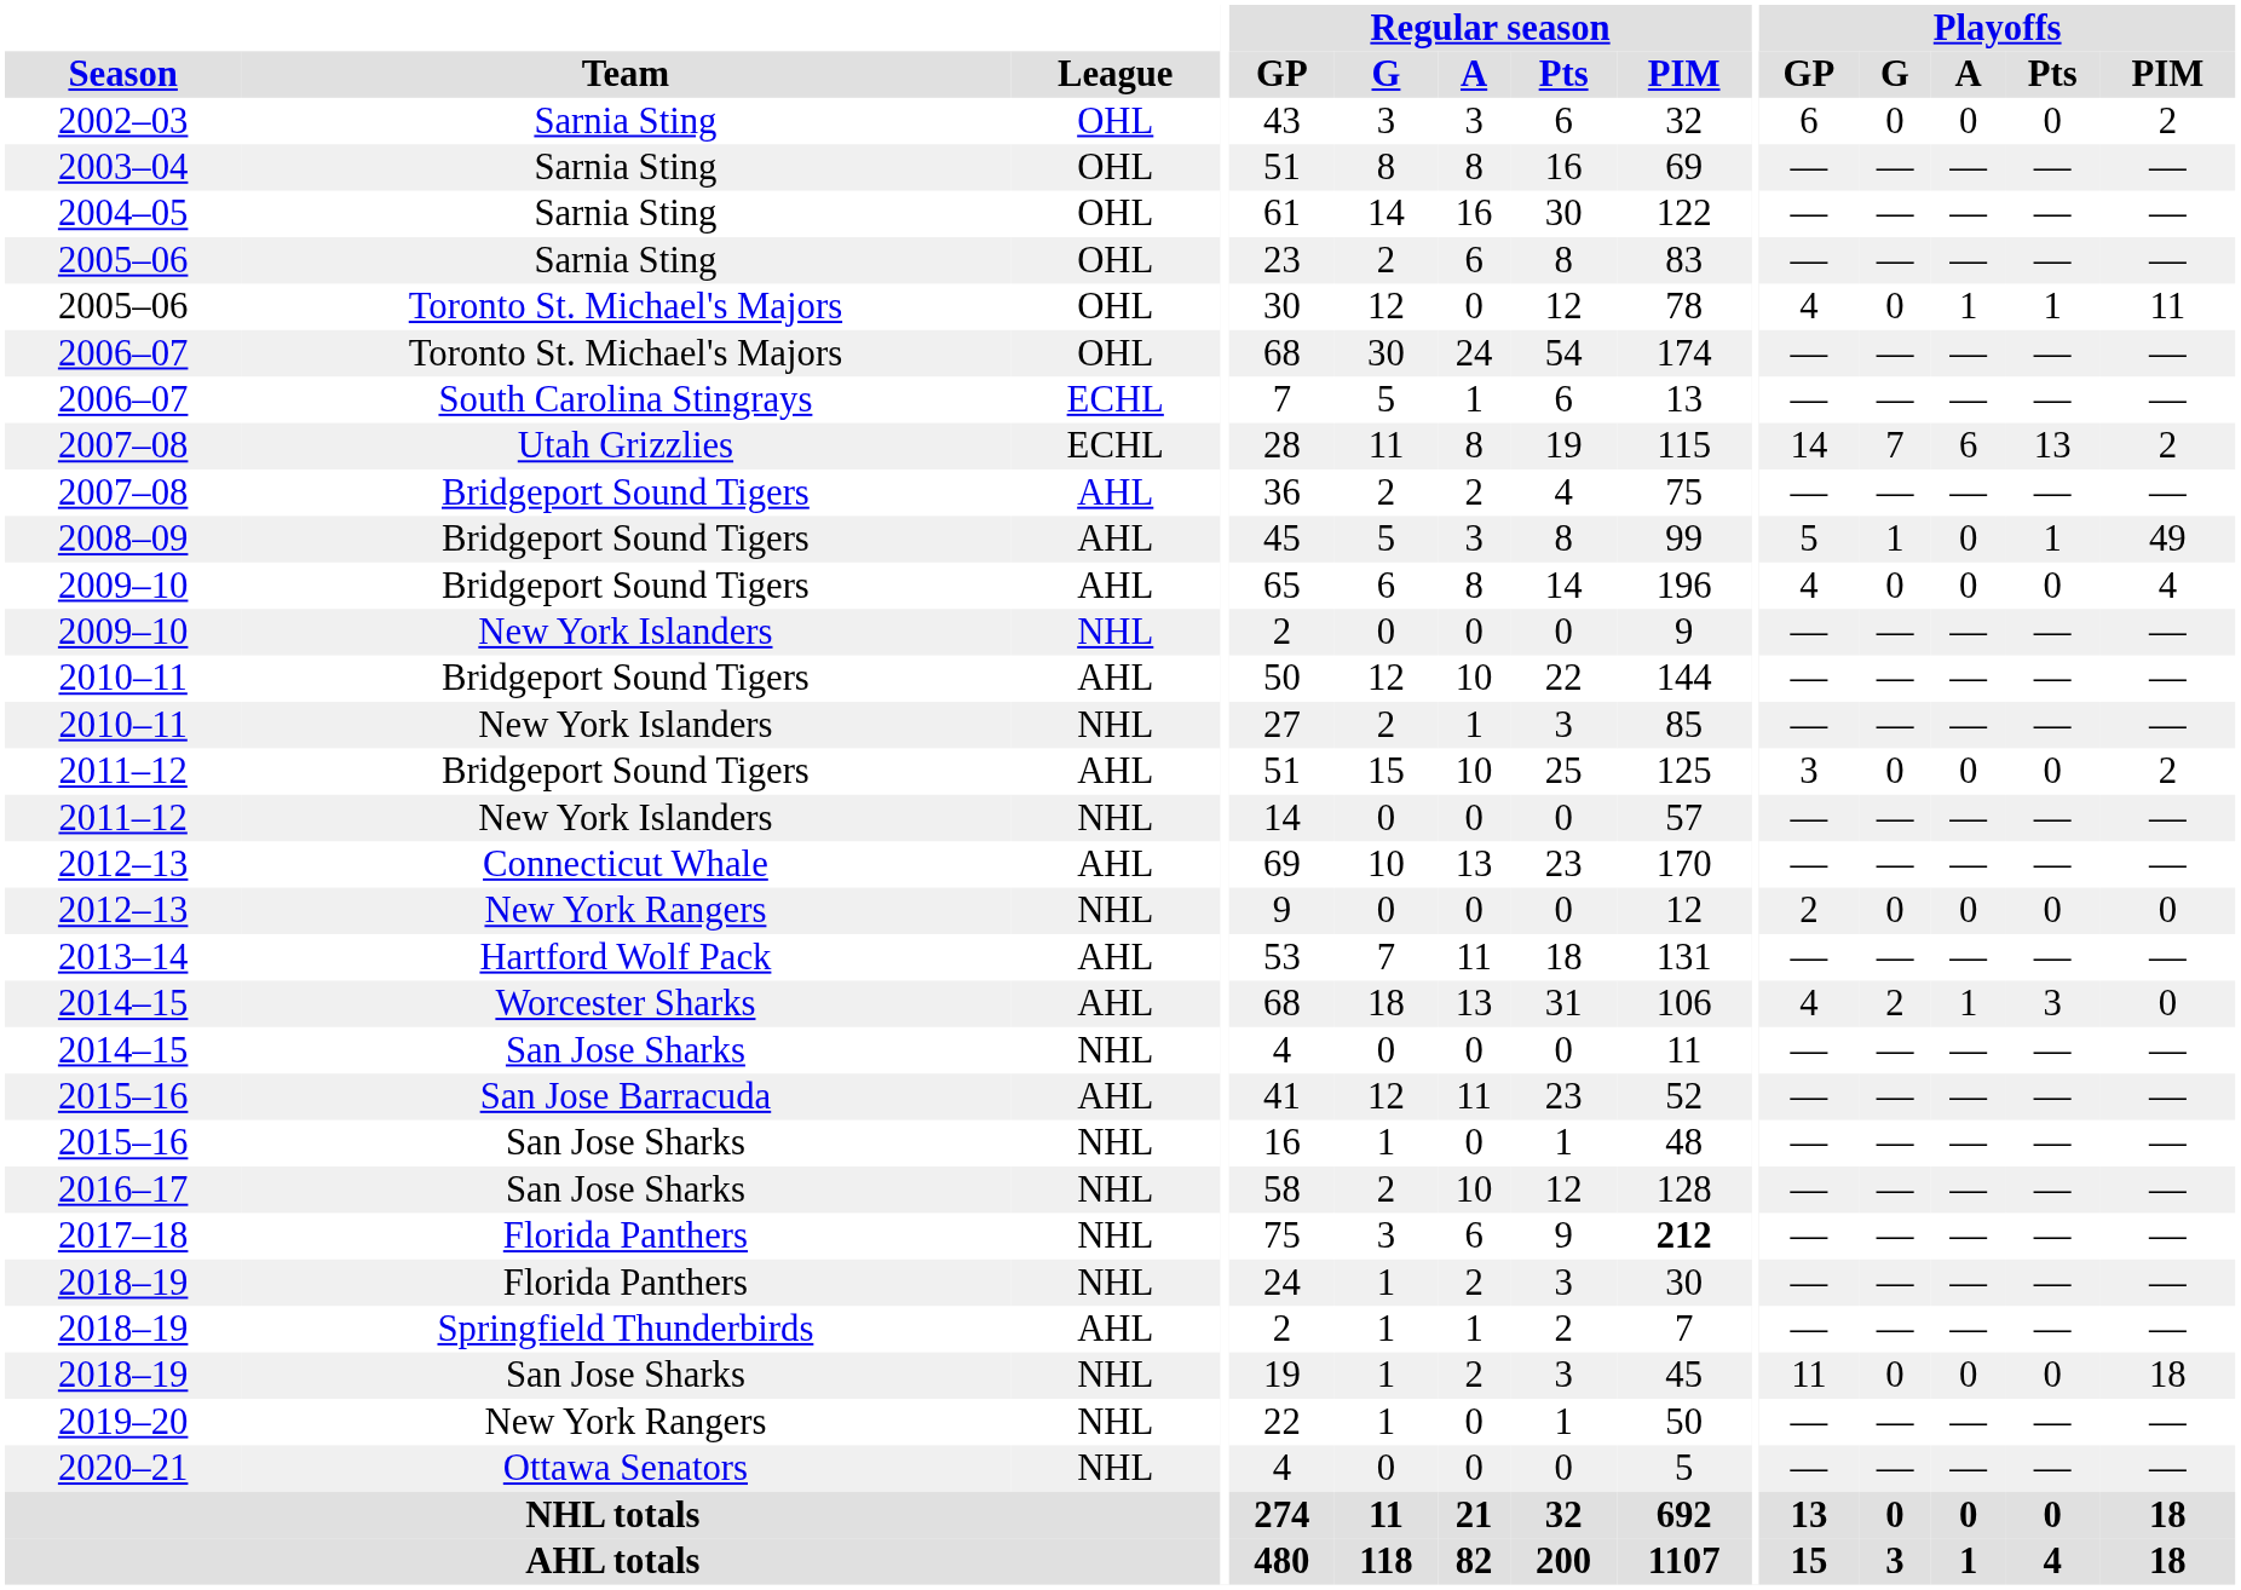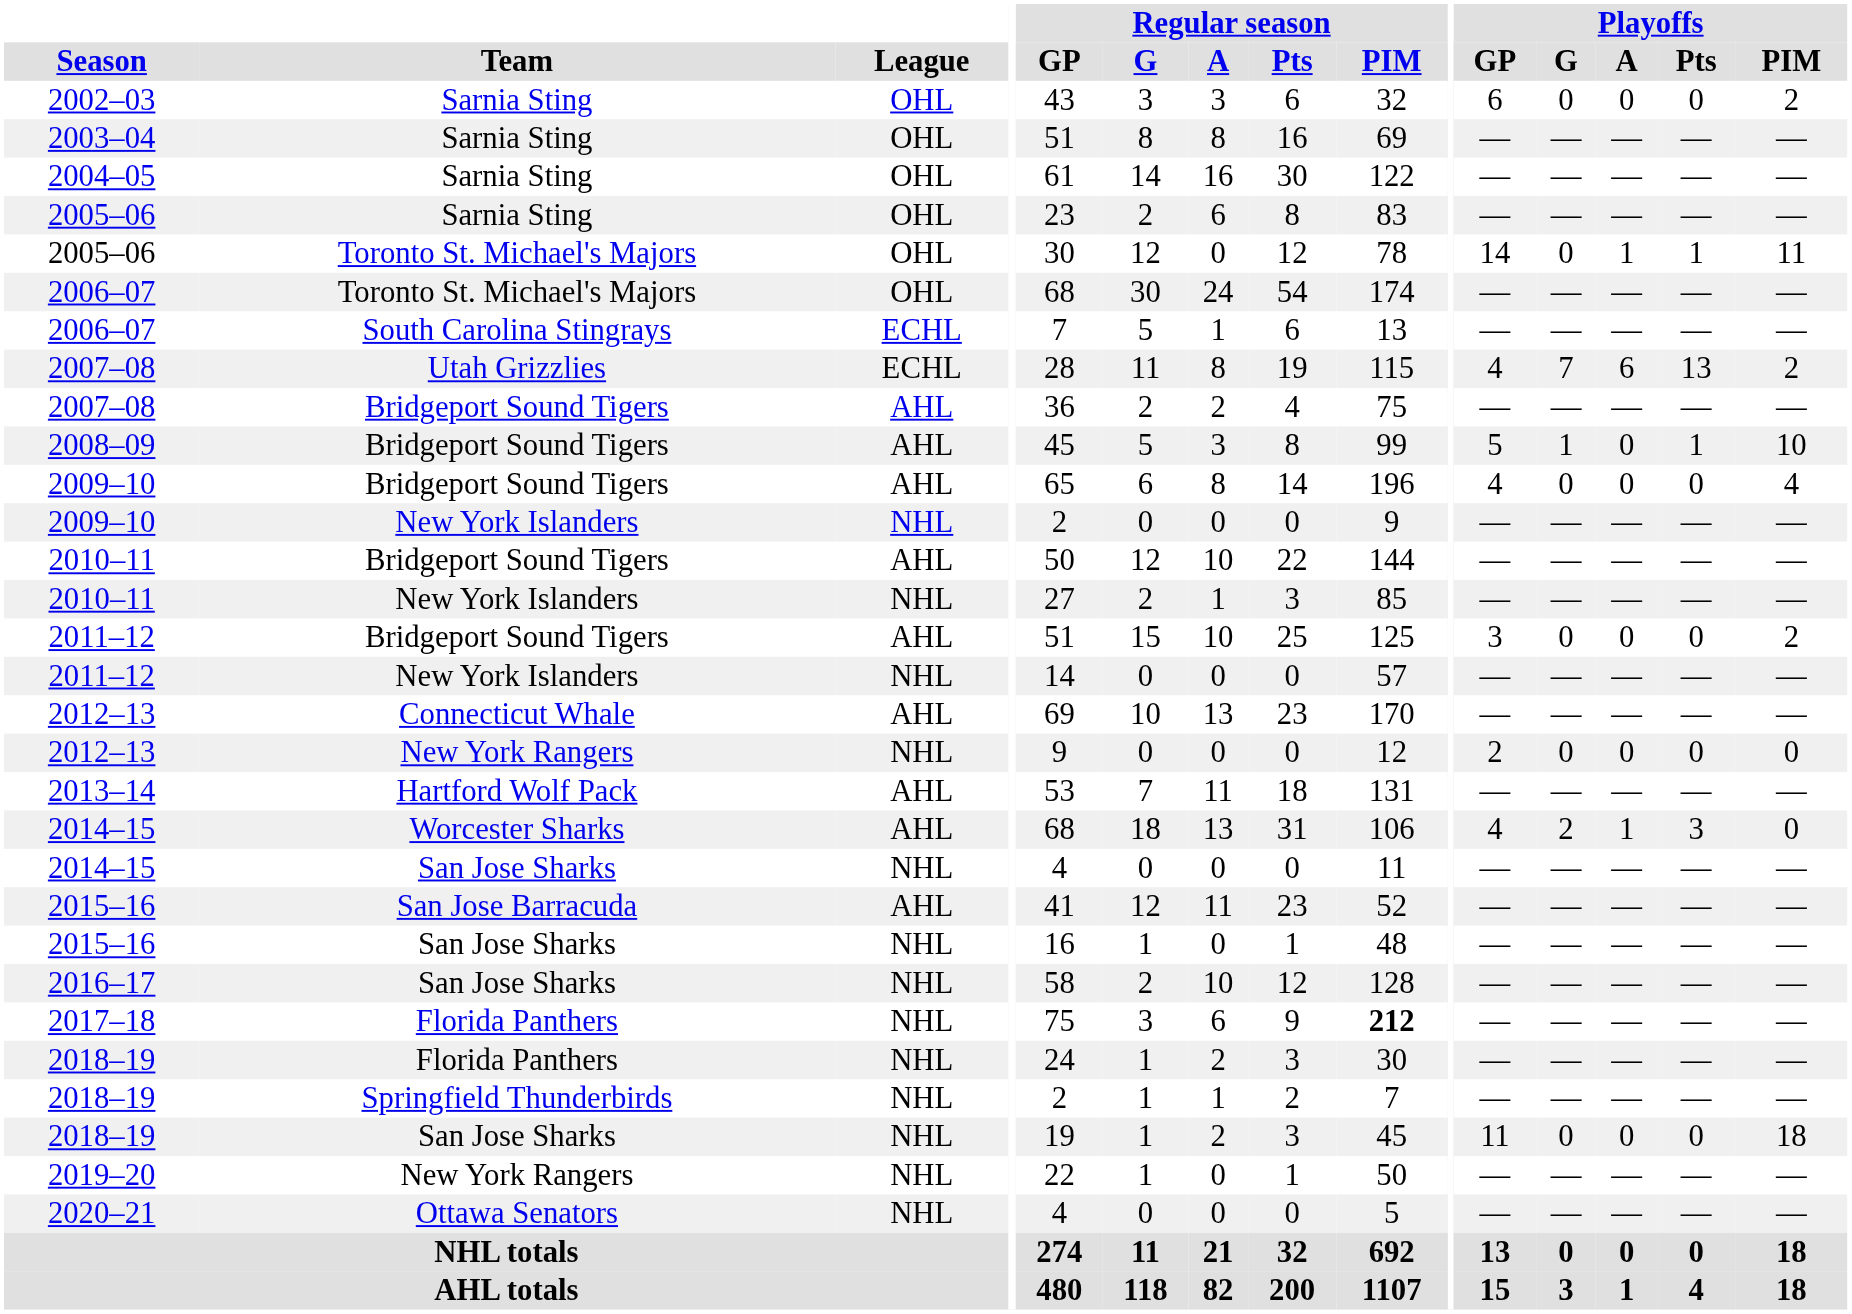2005–06 / Toronto St. Michael's Majors | Playoffs / GP: 4 -> 14
2007–08 / Utah Grizzlies | Playoffs / GP: 14 -> 4
2008–09 | Playoffs / PIM: 49 -> 10
2018–19 / Springfield Thunderbirds | League: AHL -> NHL
